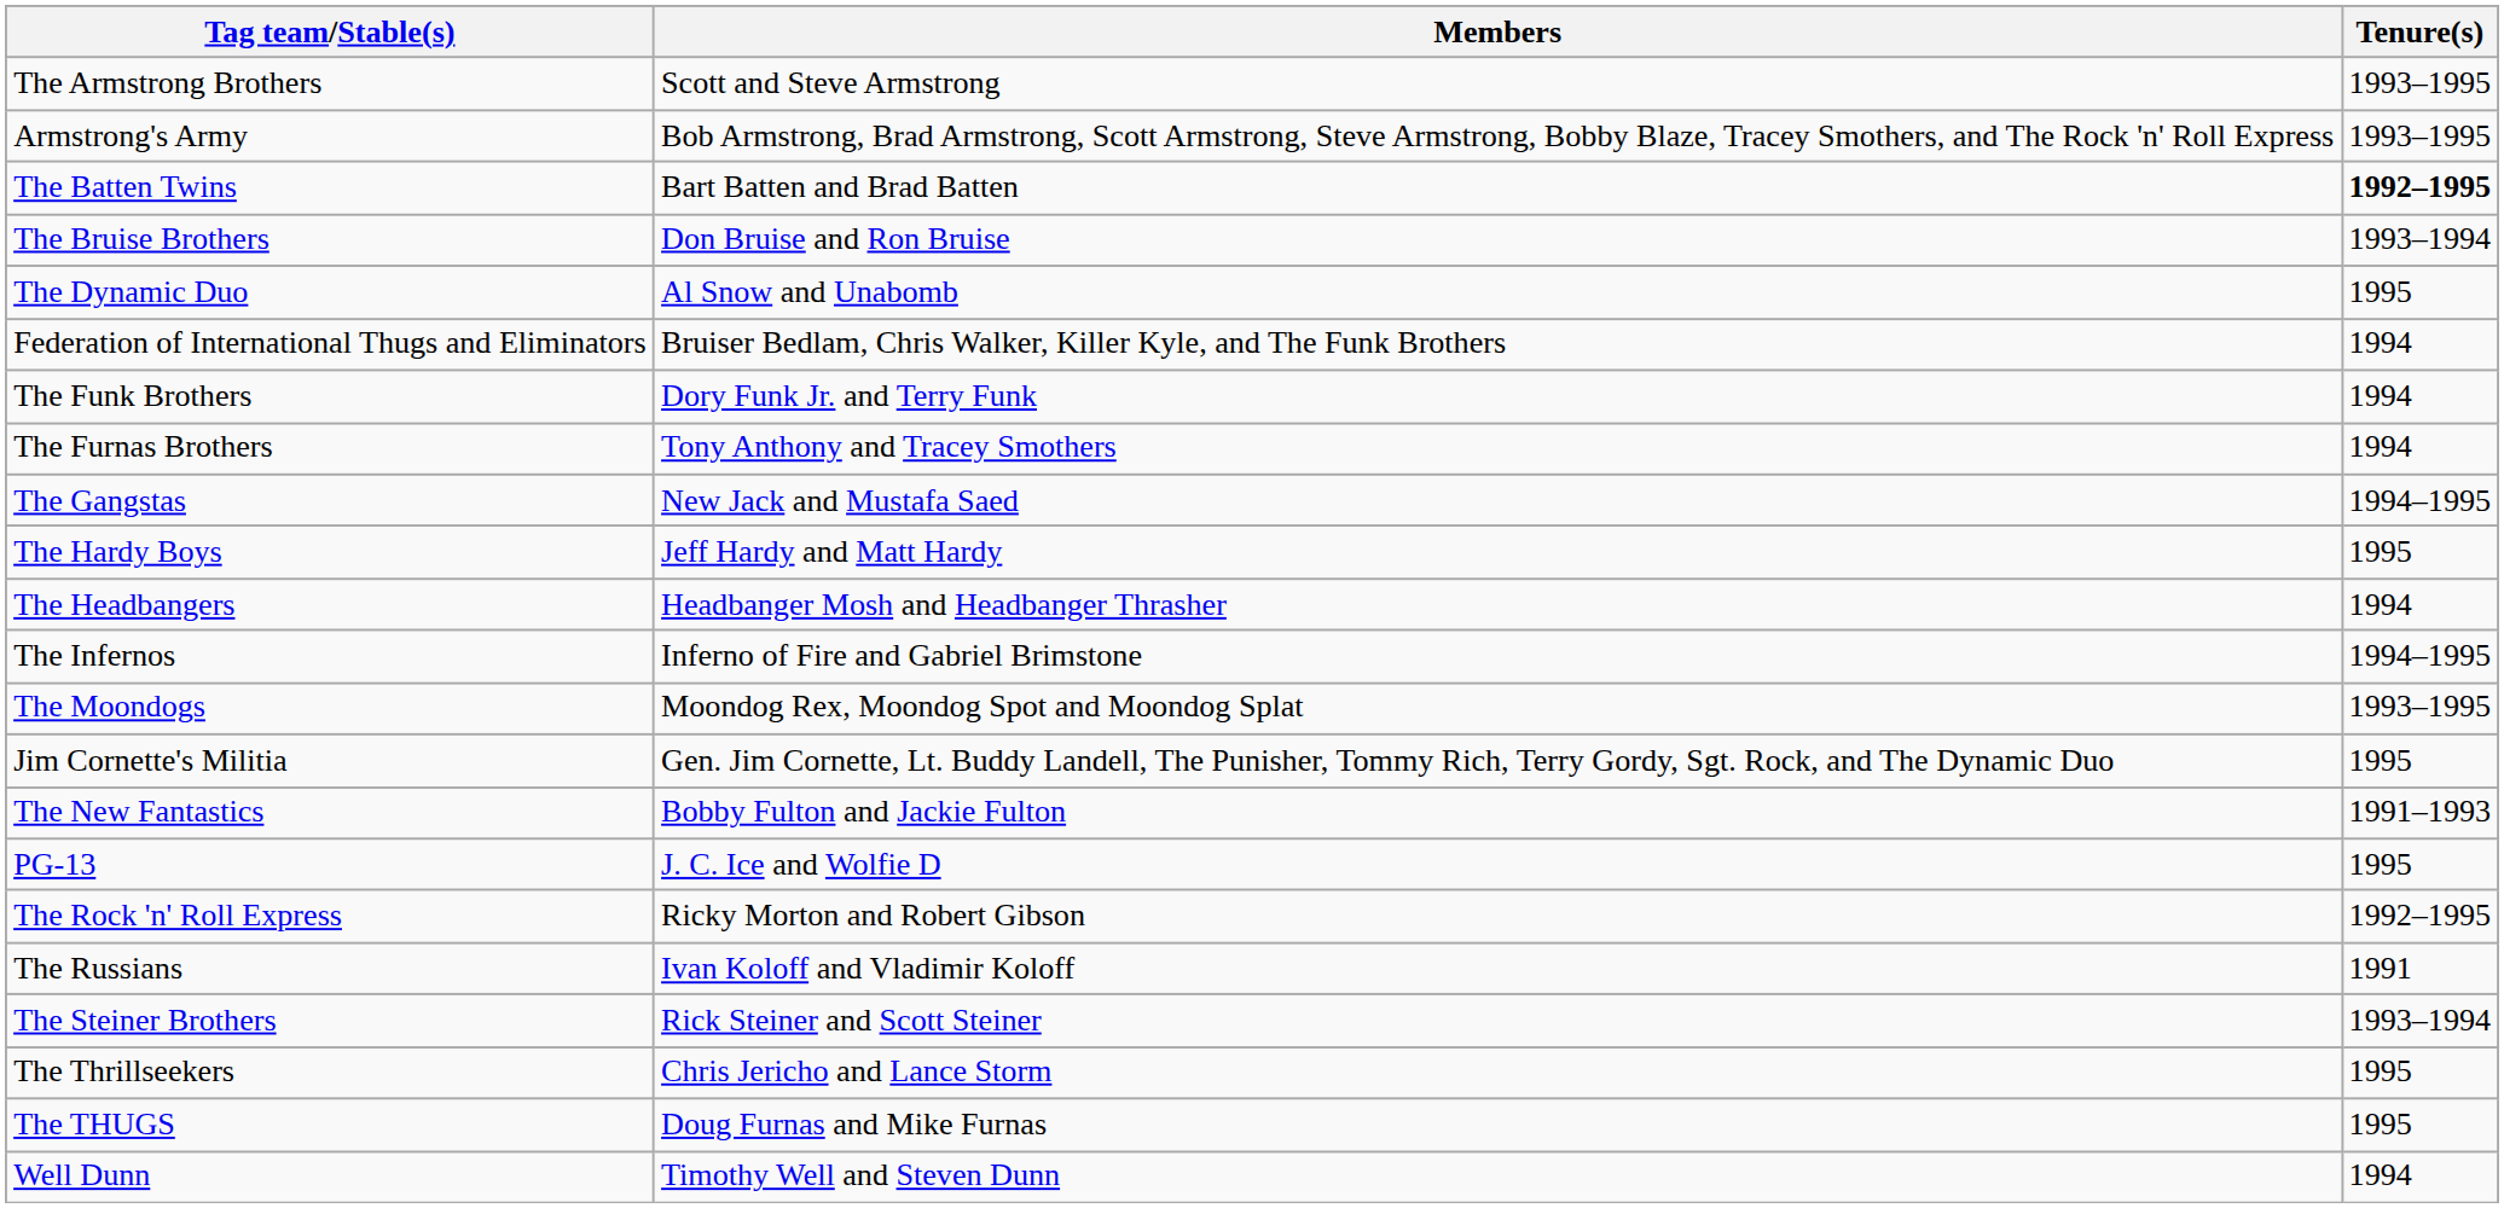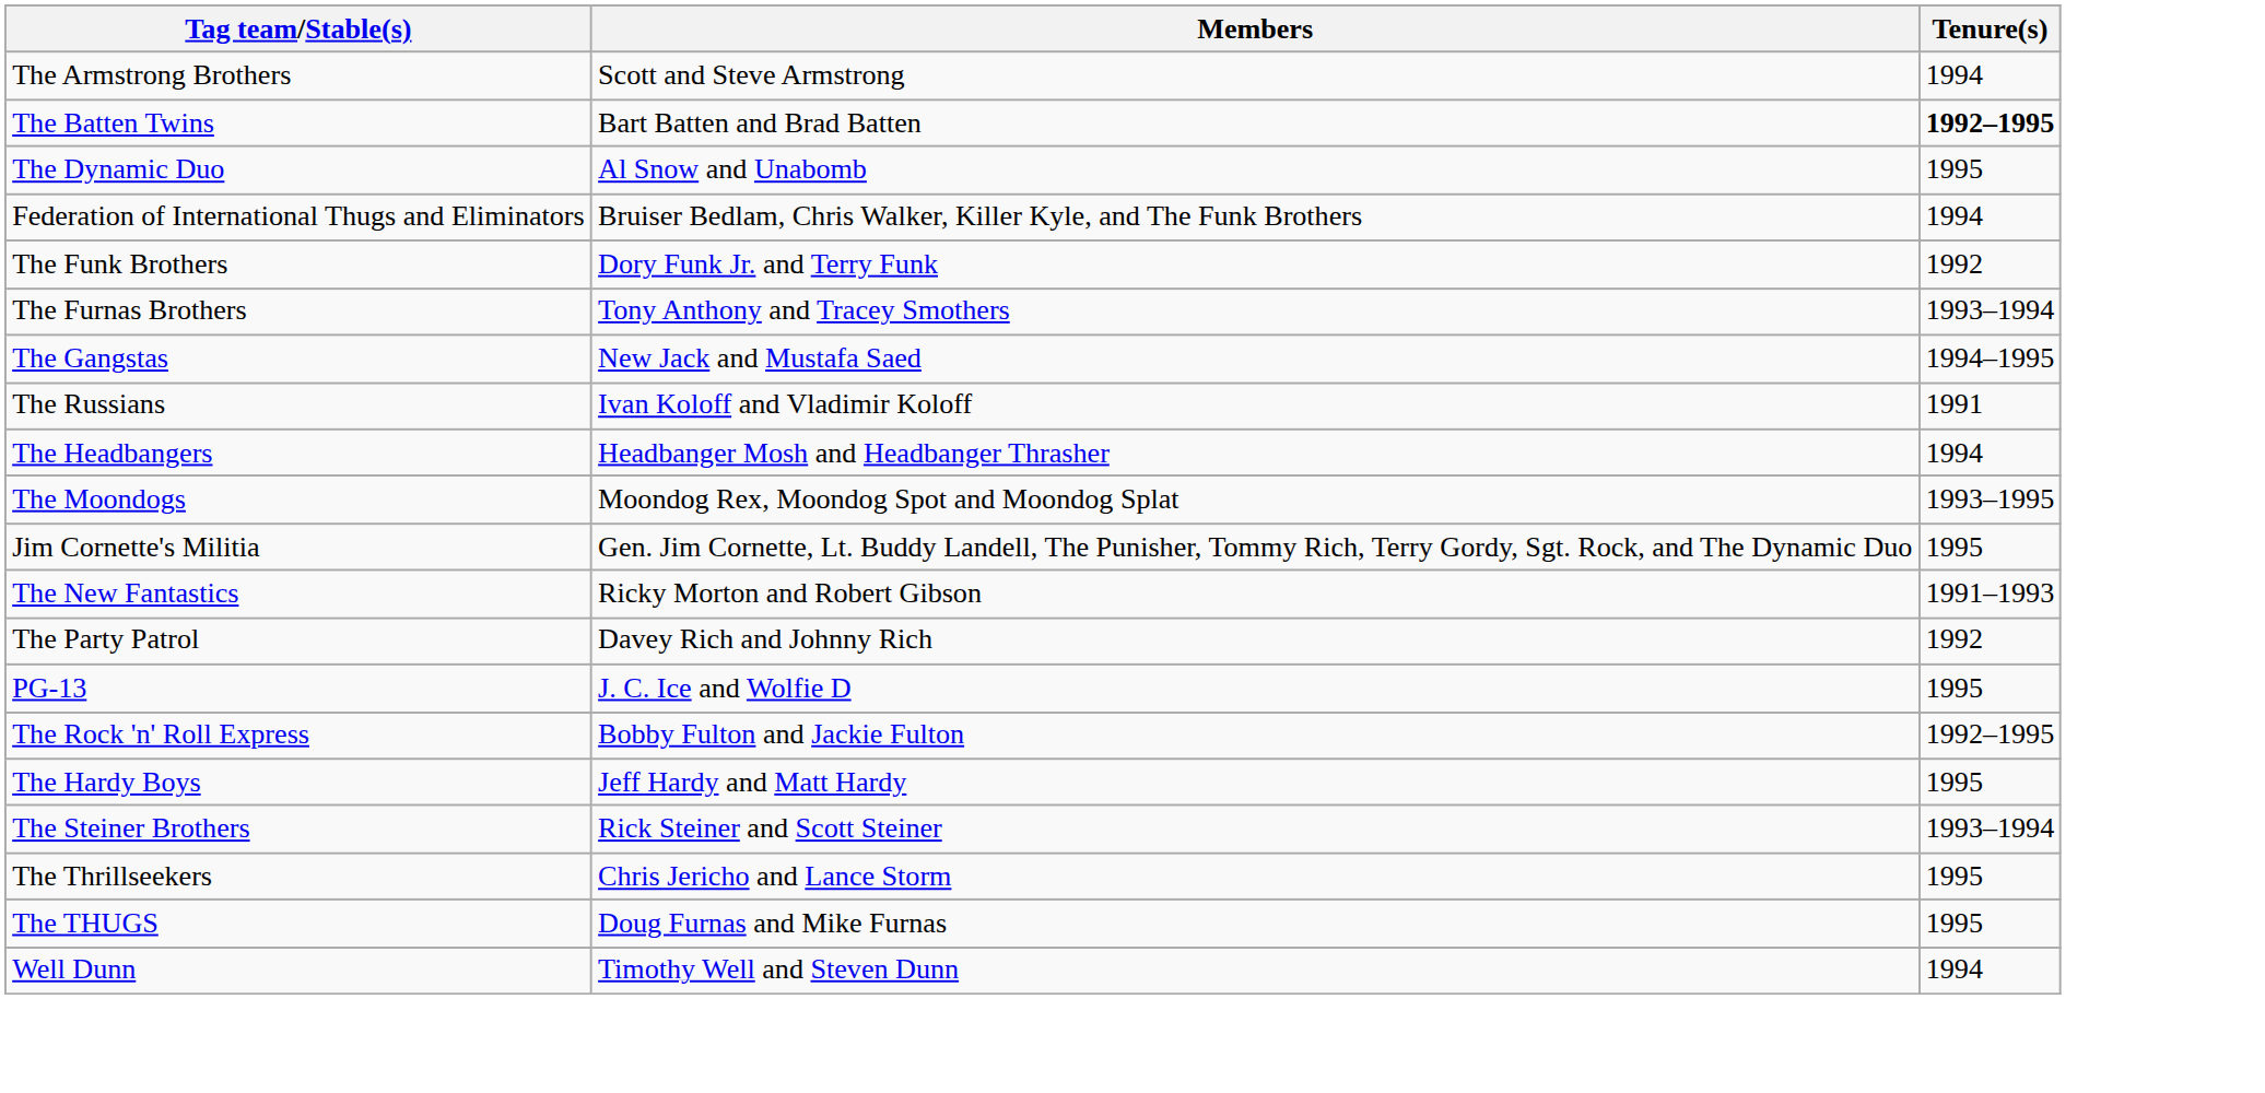The Armstrong Brothers | Tenure(s): 1993–1995 -> 1994
- row: Armstrong's Army | Bob Armstrong, Brad Armstrong, Scott Armstrong, Steve Armstrong, Bobby Blaze, Tracey Smothers, and The Rock 'n' Roll Express | 1993–1995
- row: The Bruise Brothers | Don Bruise and Ron Bruise | 1993–1994
The Funk Brothers | Tenure(s): 1994 -> 1992
The Furnas Brothers | Tenure(s): 1994 -> 1993–1994
rows swapped: The Hardy Boys <-> The Russians
- row: The Infernos | Inferno of Fire and Gabriel Brimstone | 1994–1995
The New Fantastics | Members: Bobby Fulton and Jackie Fulton -> Ricky Morton and Robert Gibson
+ row: The Party Patrol | Davey Rich and Johnny Rich | 1992
The Rock 'n' Roll Express | Members: Ricky Morton and Robert Gibson -> Bobby Fulton and Jackie Fulton
